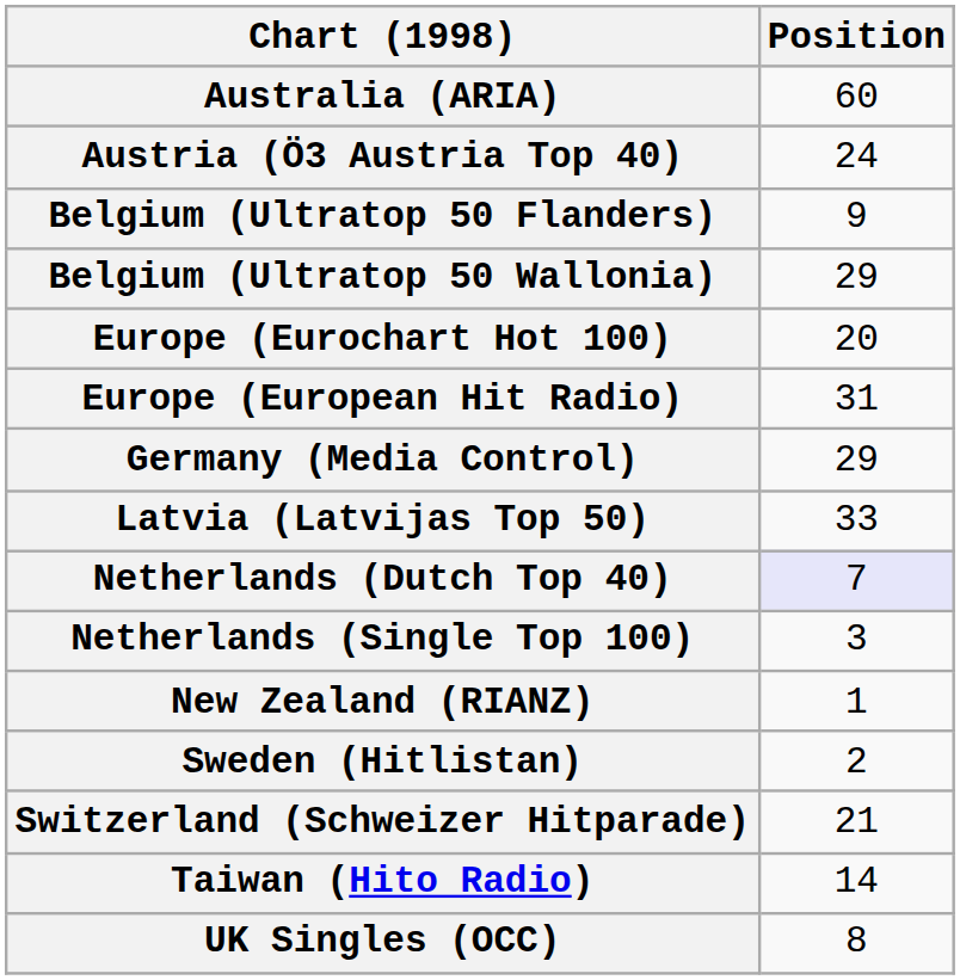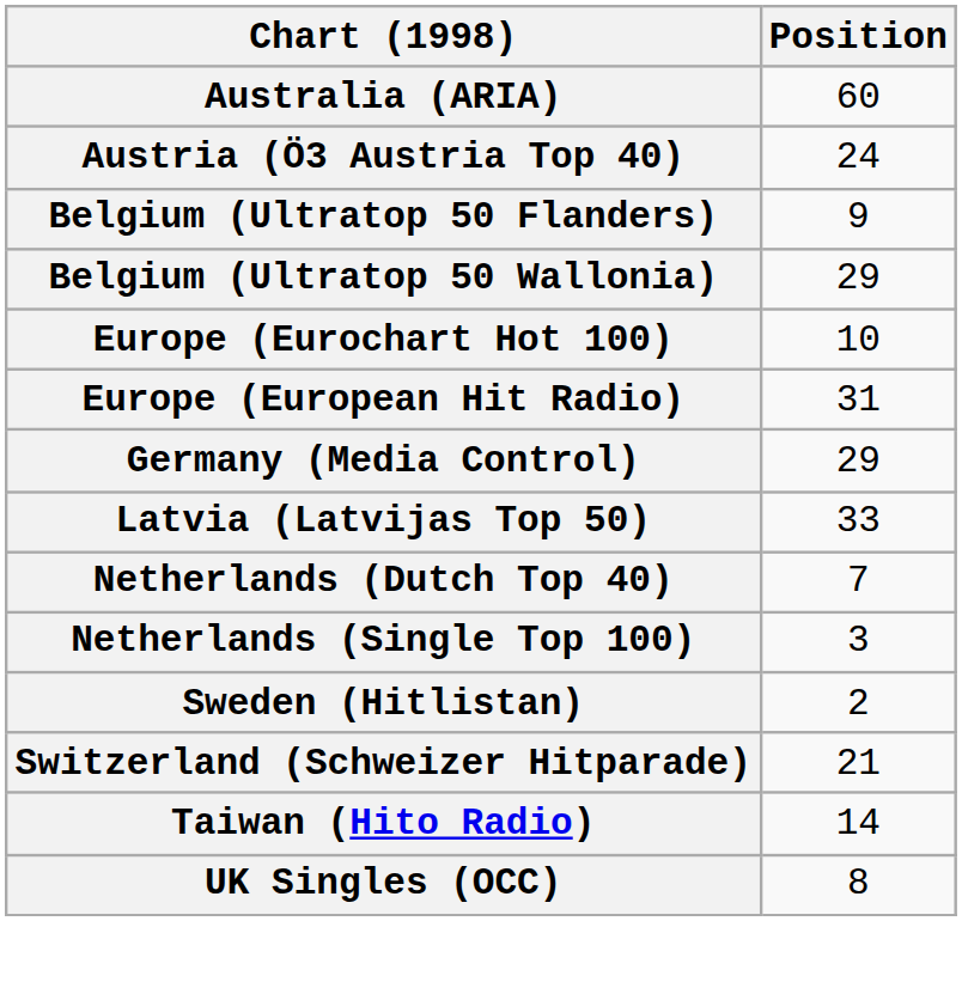Europe (Eurochart Hot 100) | Position: 20 -> 10
Netherlands (Dutch Top 40) | Position: lavender background -> no background
- row: New Zealand (RIANZ) | 1
